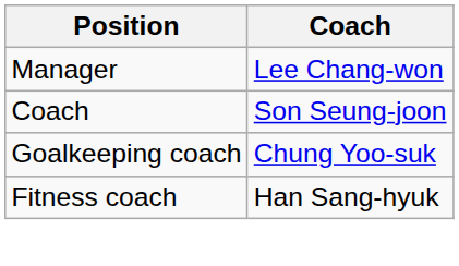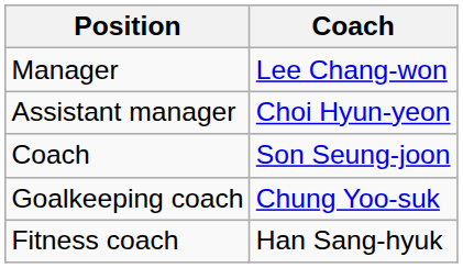+ row: Assistant manager | Choi Hyun-yeon
